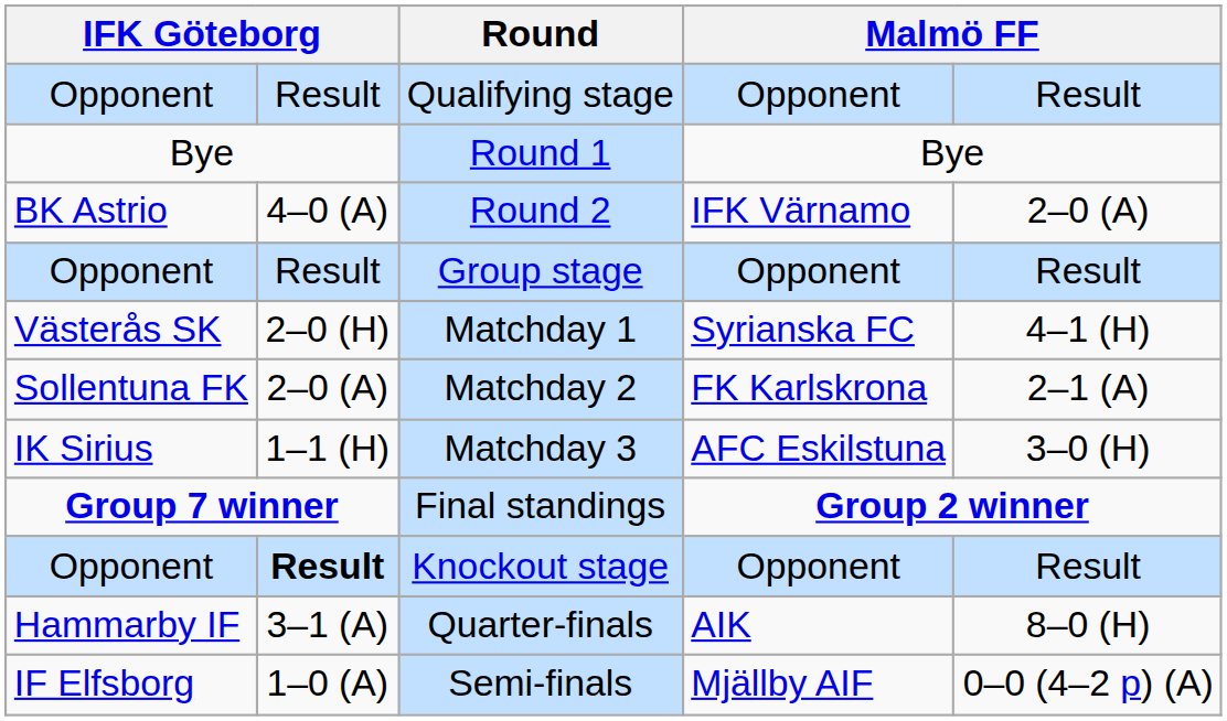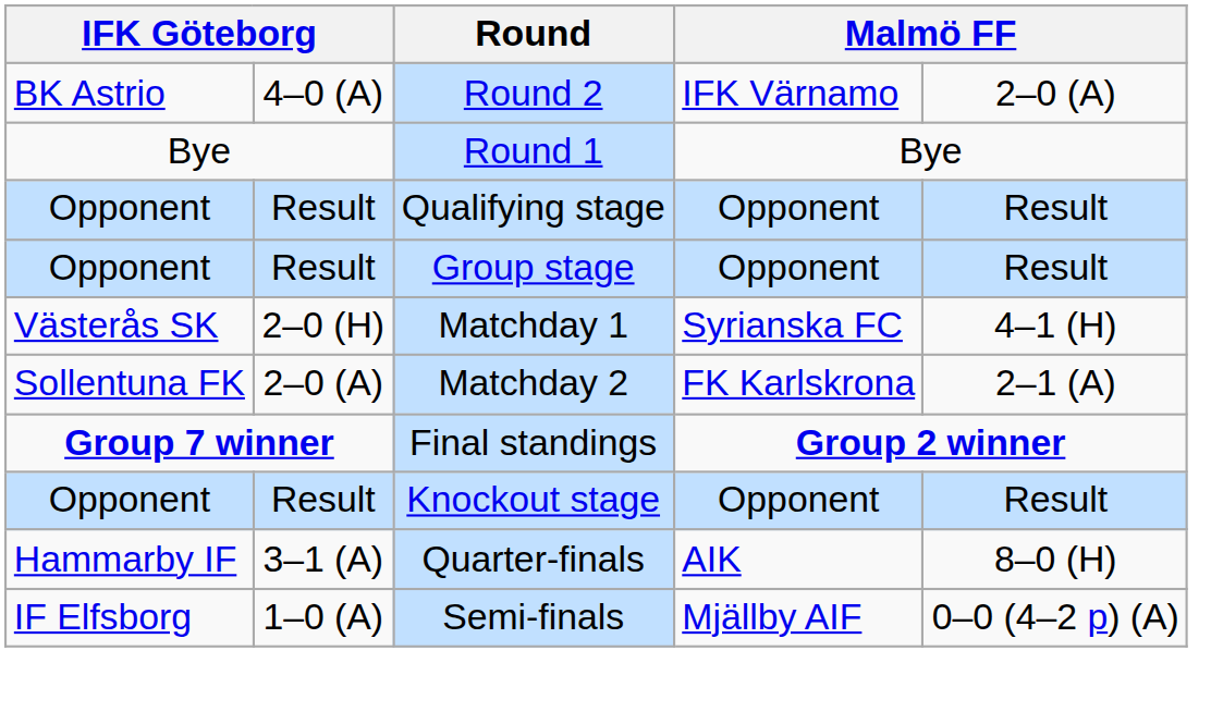rows swapped: Qualifying stage <-> Round 2
- row: IK Sirius | 1–1 (H) | Matchday 3 | AFC Eskilstuna | 3–0 (H)
Knockout stage | column 2: bold -> normal
